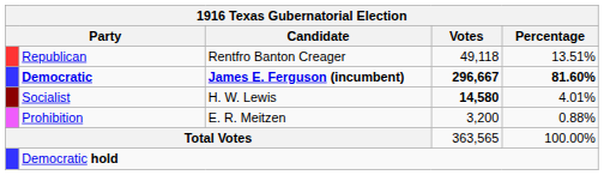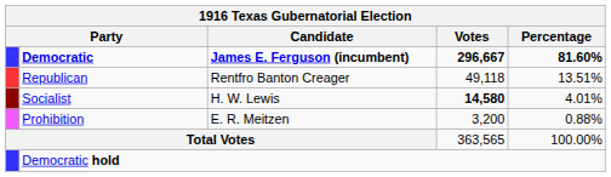rows swapped: Democratic <-> Republican
